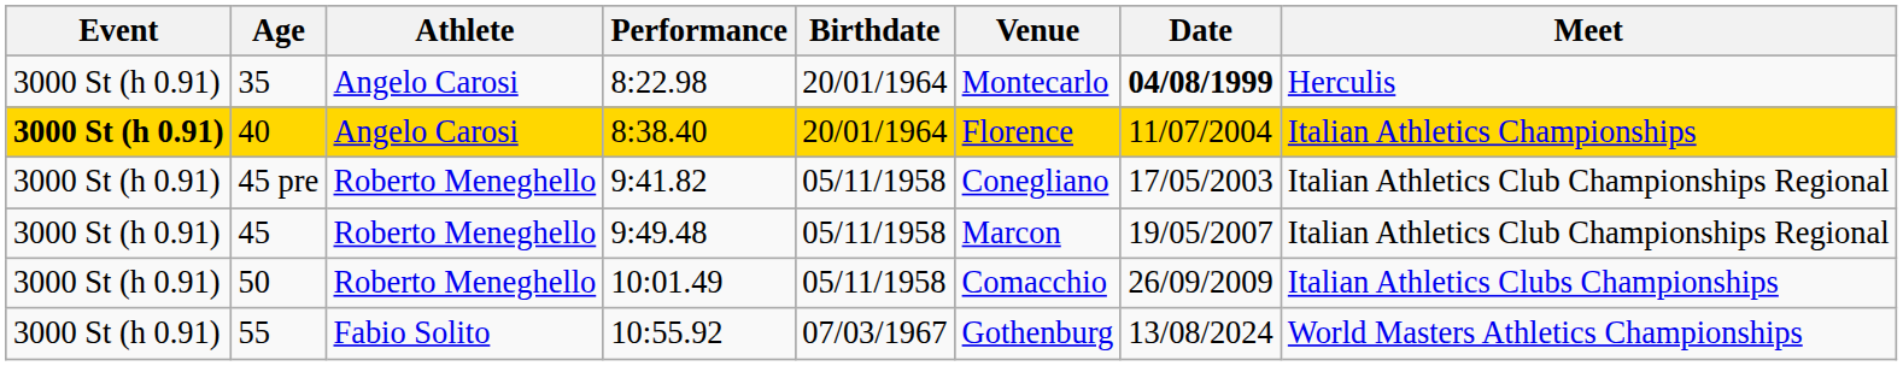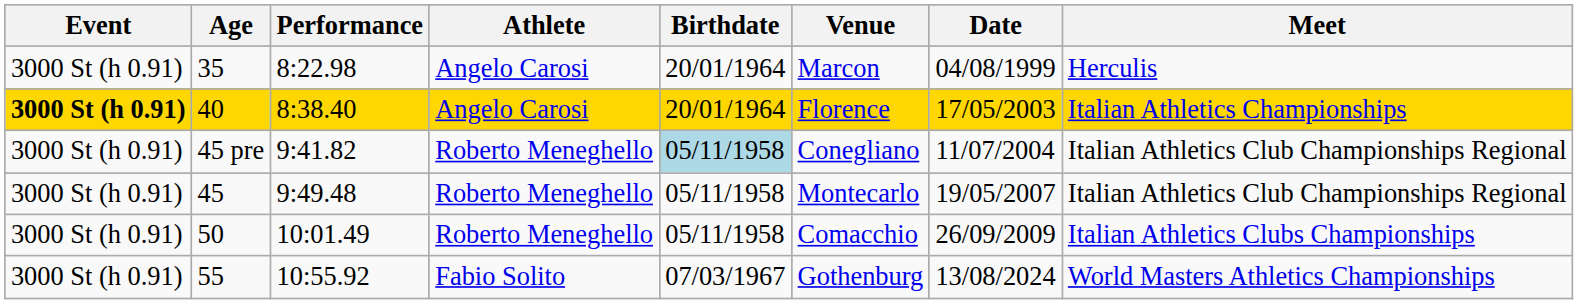columns swapped: Performance <-> Athlete
35 | Venue: Montecarlo -> Marcon
35 | Date: bold -> normal
40 | Date: 11/07/2004 -> 17/05/2003
45 pre | Birthdate: no background -> lightblue background
45 pre | Date: 17/05/2003 -> 11/07/2004
45 | Venue: Marcon -> Montecarlo
